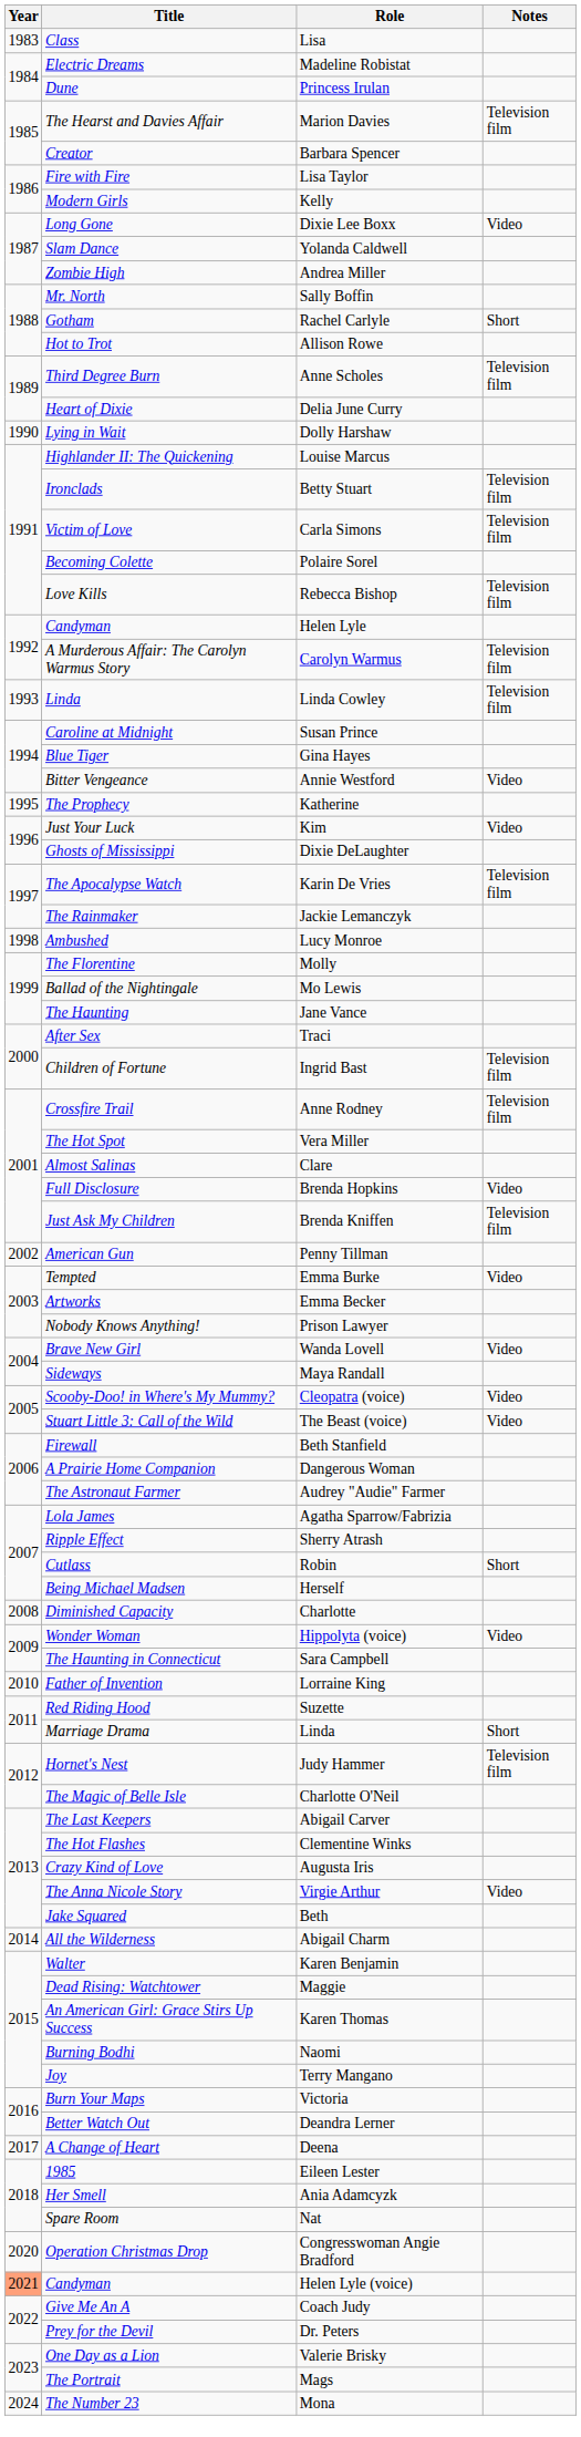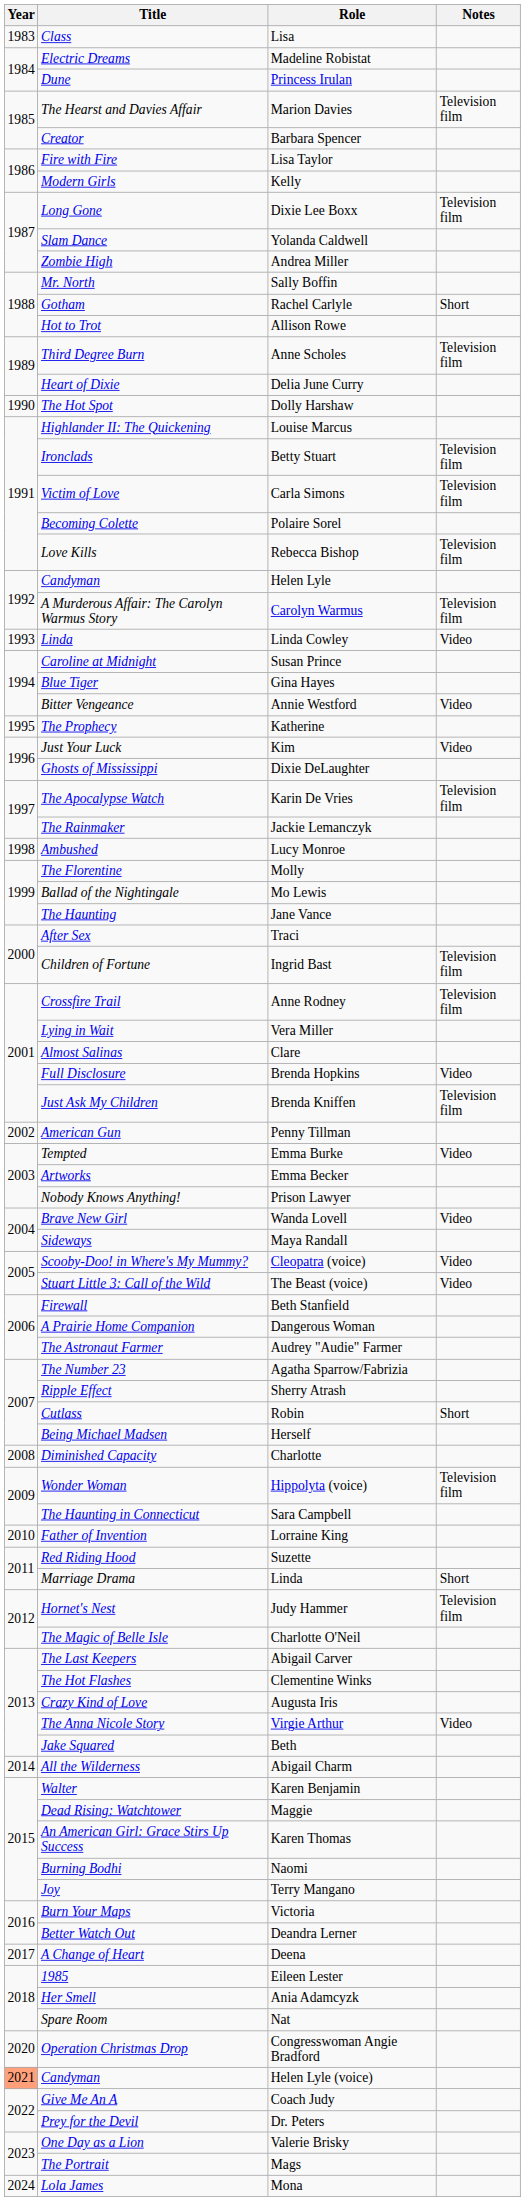Dixie Lee Boxx | Notes: Video -> Television film
Dolly Harshaw | Title: Lying in Wait -> The Hot Spot
Linda Cowley | Notes: Television film -> Video
Vera Miller | Title: The Hot Spot -> Lying in Wait
Agatha Sparrow/Fabrizia | Title: Lola James -> The Number 23
Hippolyta (voice) | Notes: Video -> Television film
Mona | Title: The Number 23 -> Lola James
